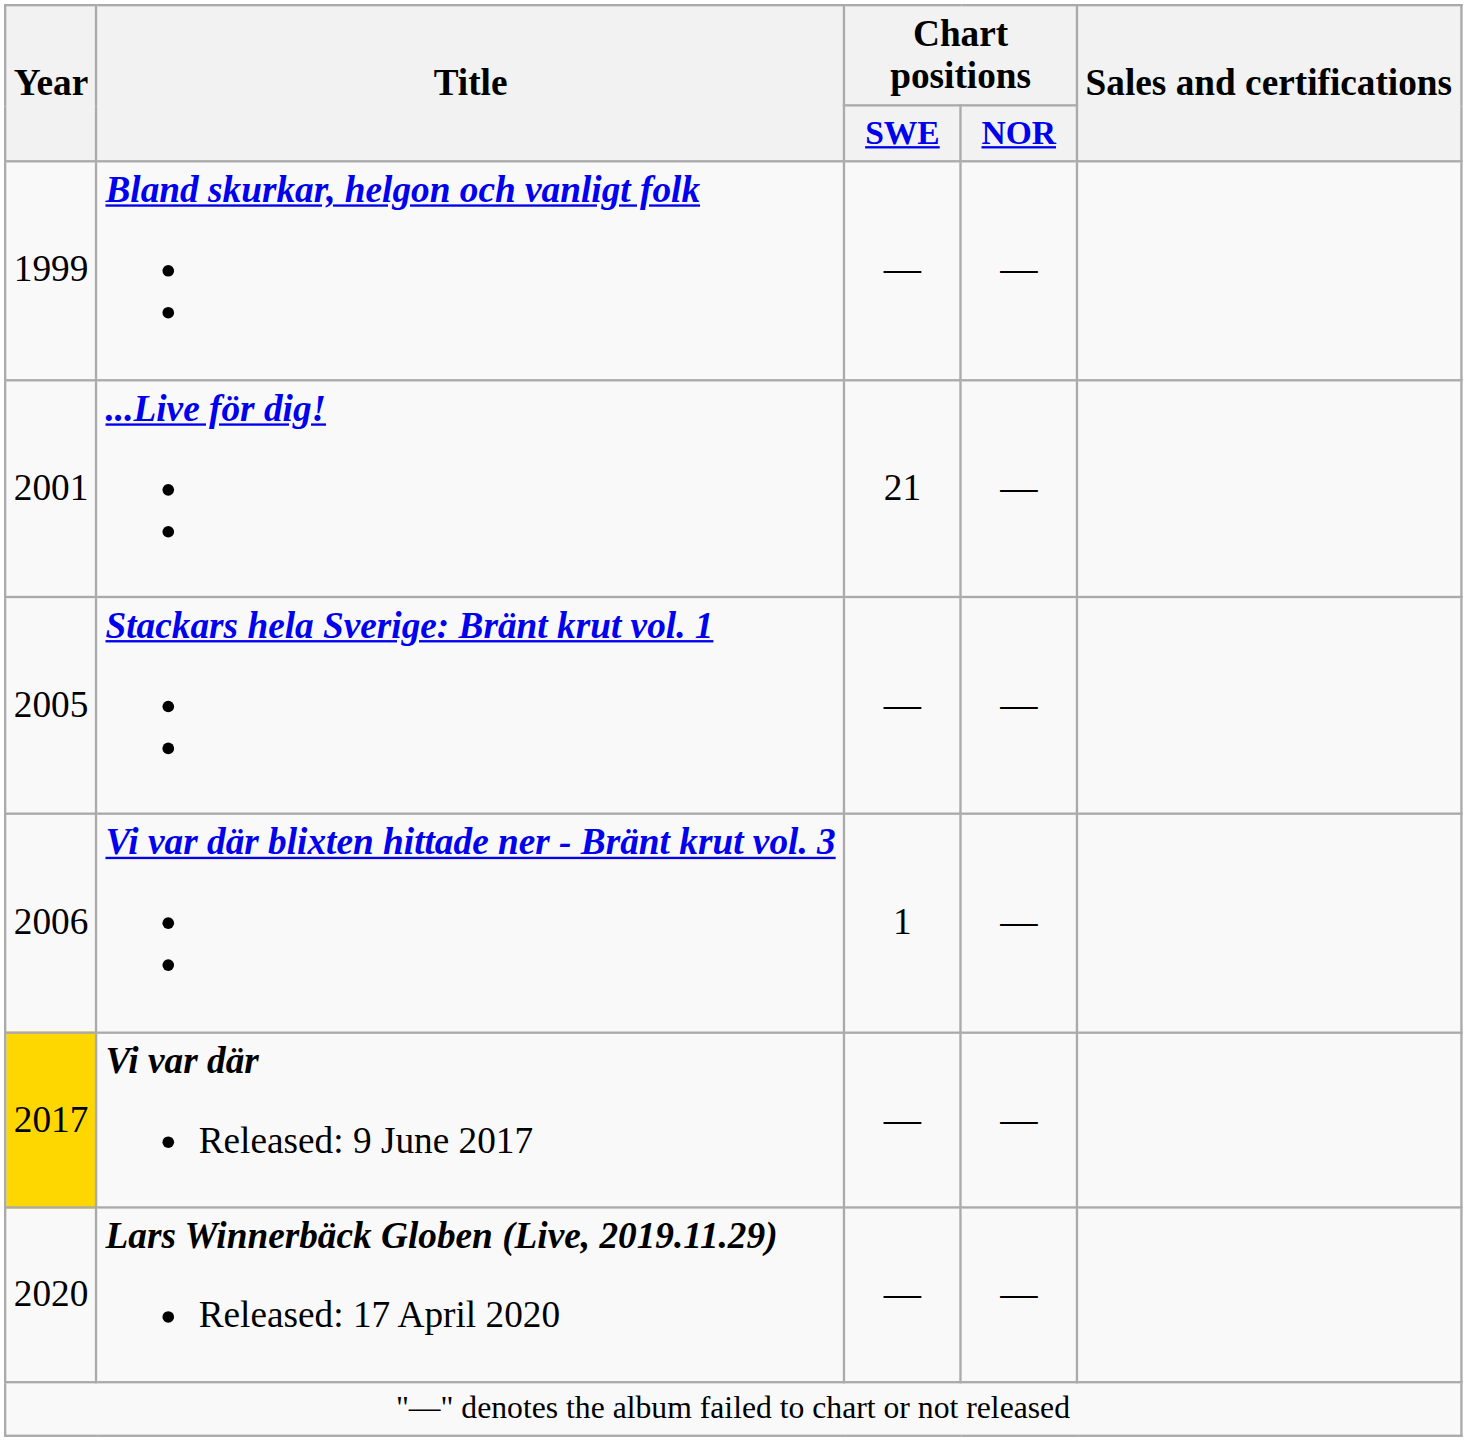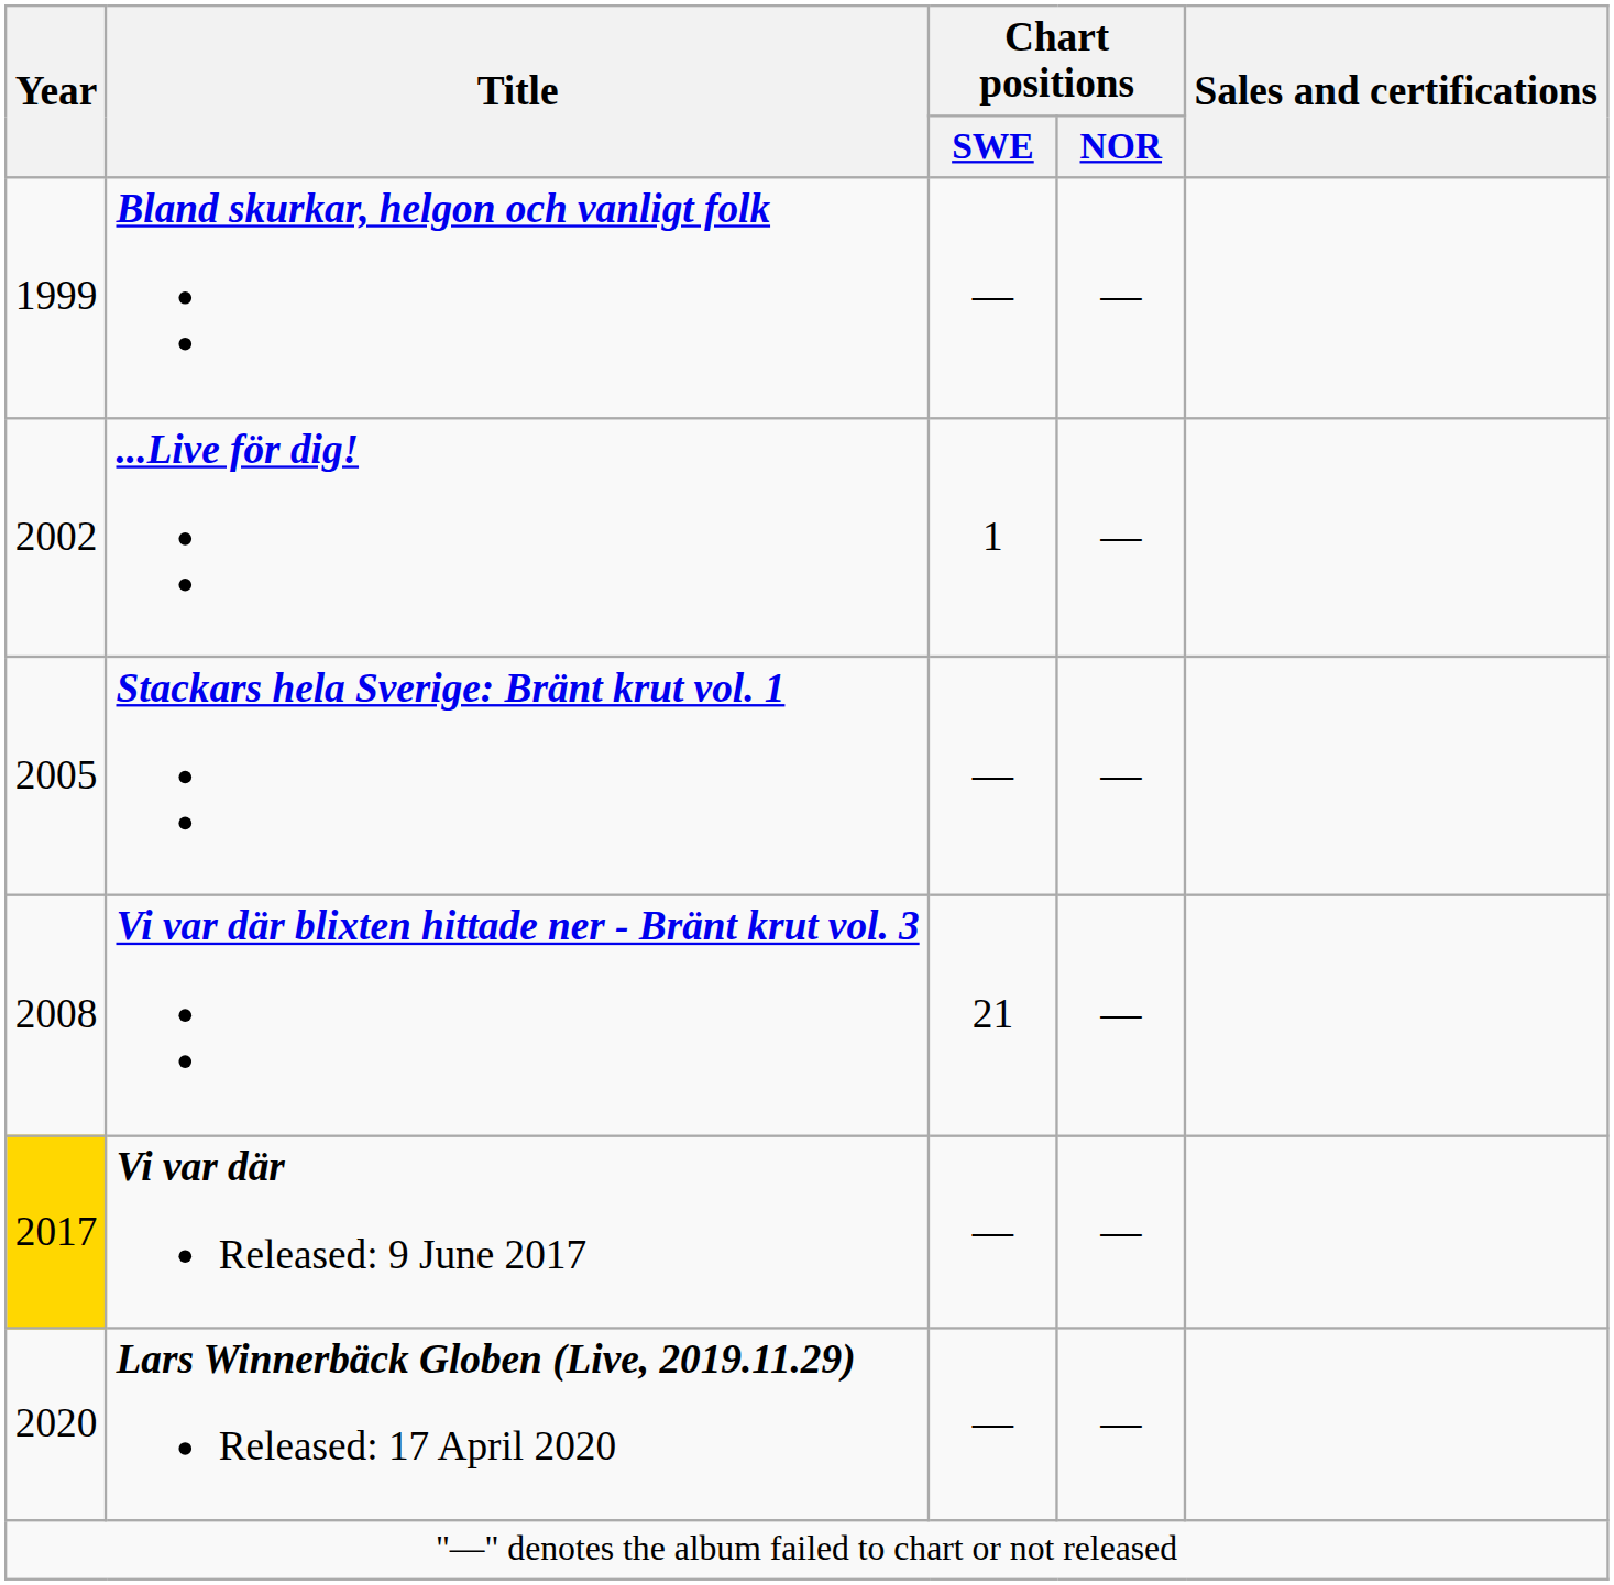...Live för dig! | Year: 2001 -> 2002
...Live för dig! | Chart positions / SWE: 21 -> 1
Vi var där blixten hittade ner - Bränt krut vol. 3 | Year: 2006 -> 2008
Vi var där blixten hittade ner - Bränt krut vol. 3 | Chart positions / SWE: 1 -> 21
